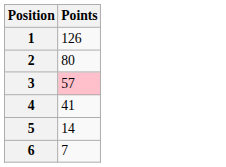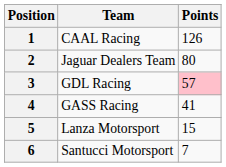+ column: Team | CAAL Racing | Jaguar Dealers Team | GDL Racing | GASS Racing | Lanza Motorsport | Santucci Motorsport
5 | Points: 14 -> 15
